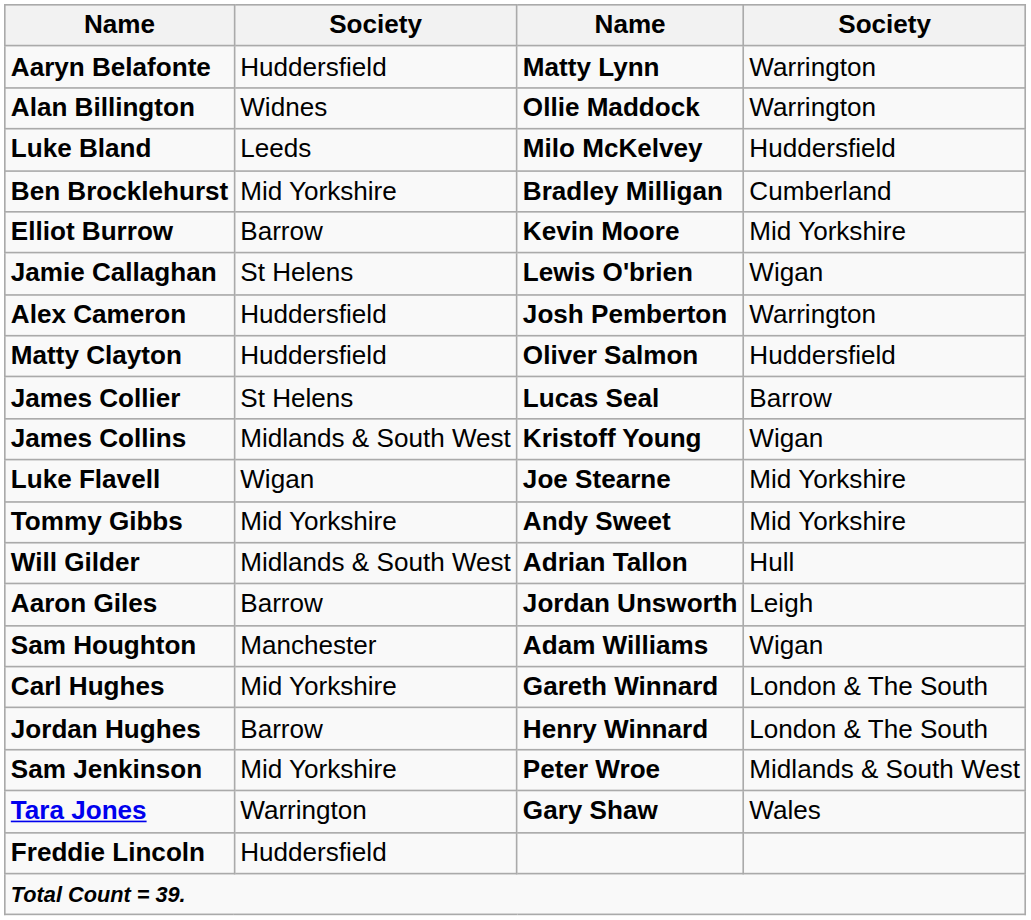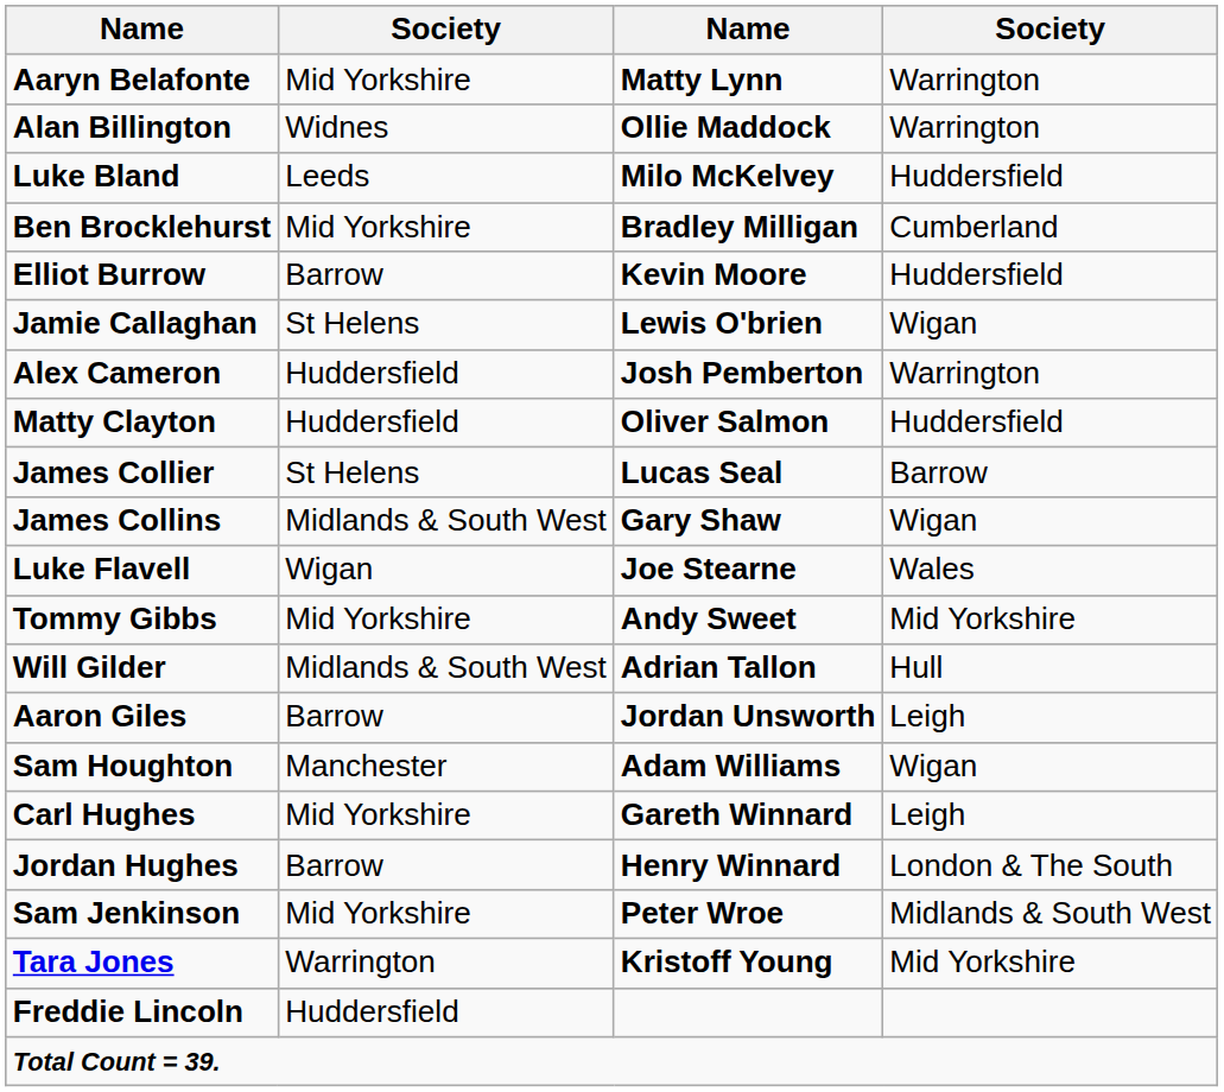Aaryn Belafonte | column 2: Huddersfield -> Mid Yorkshire
Elliot Burrow | column 4: Mid Yorkshire -> Huddersfield
James Collins | column 3: Kristoff Young -> Gary Shaw
Luke Flavell | column 4: Mid Yorkshire -> Wales
Carl Hughes | column 4: London & The South -> Leigh
Tara Jones | column 3: Gary Shaw -> Kristoff Young
Tara Jones | column 4: Wales -> Mid Yorkshire
